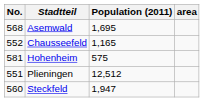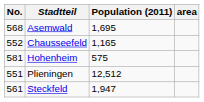Steckfeld | No.: 560 -> 561
